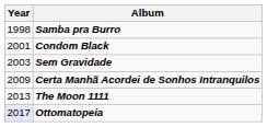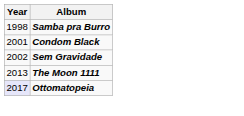Sem Gravidade | Year: 2003 -> 2002
- row: 2009 | Certa Manhã Acordei de Sonhos Intranquilos
